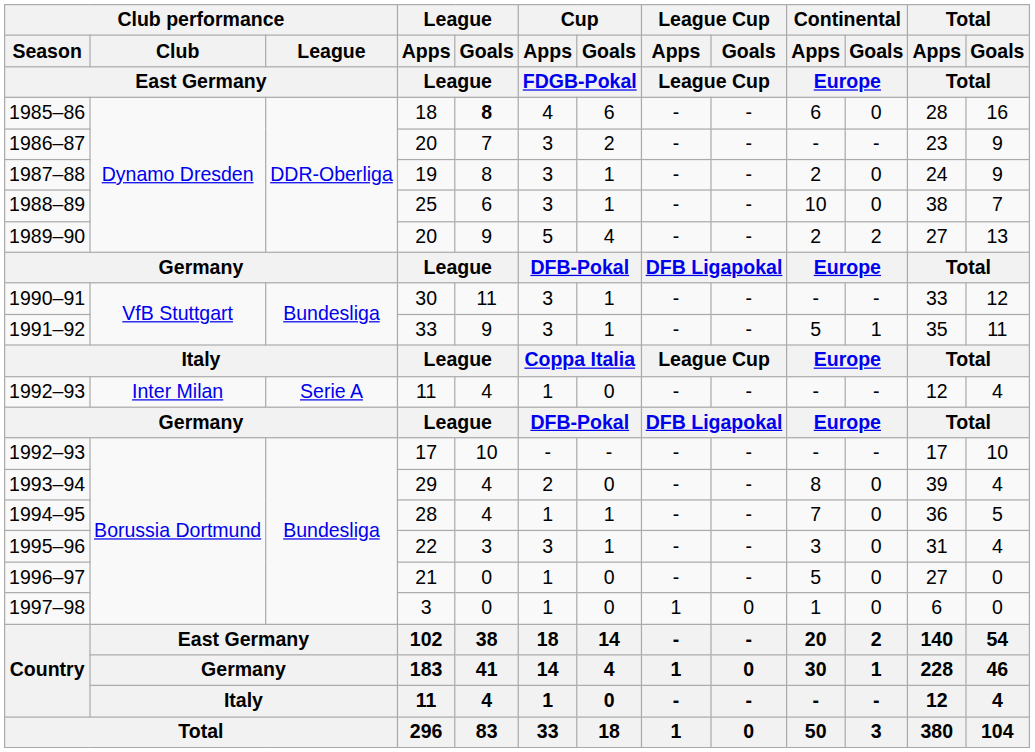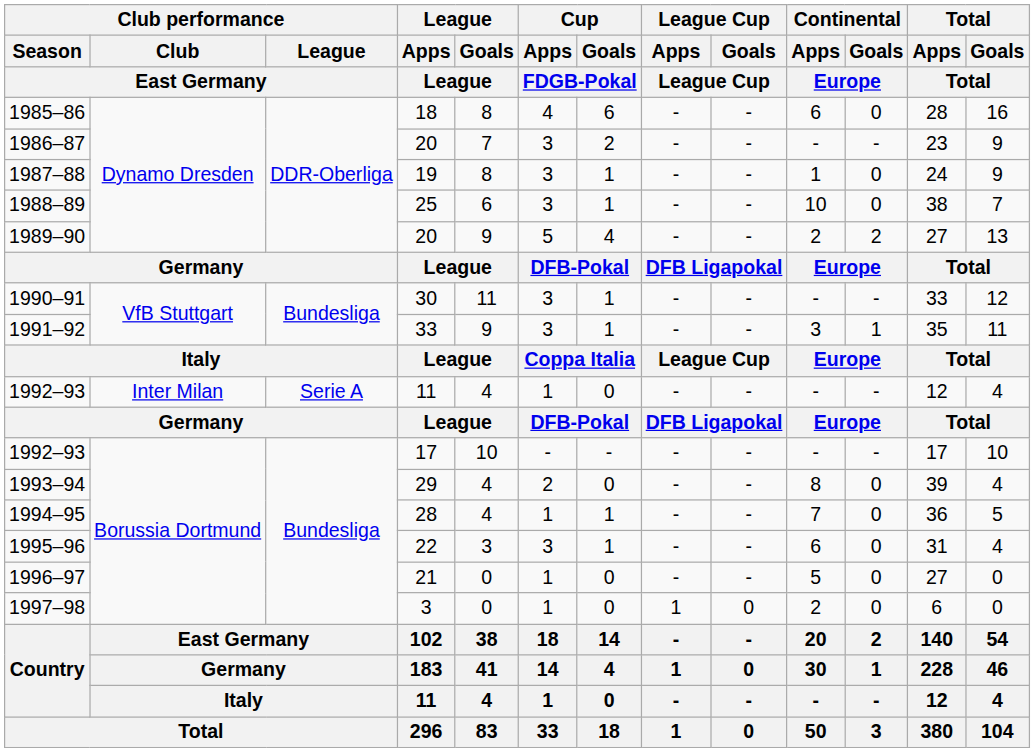1985–86 | League / Goals / League: bold -> normal
1987–88 | Continental / Apps / Europe: 2 -> 1
1991–92 | Continental / Apps / Europe: 5 -> 3
1995–96 | Continental / Apps / Europe: 3 -> 6
1997–98 | Continental / Apps / Europe: 1 -> 2
